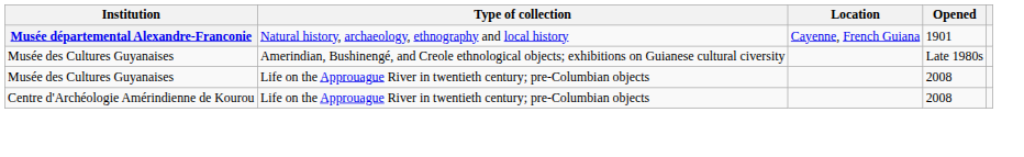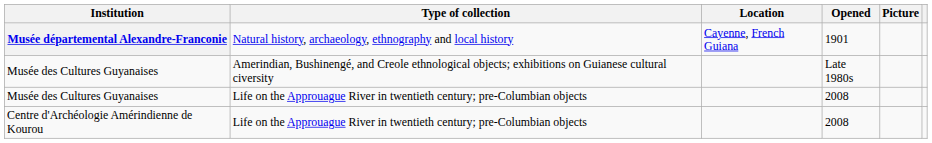+ column: Picture
